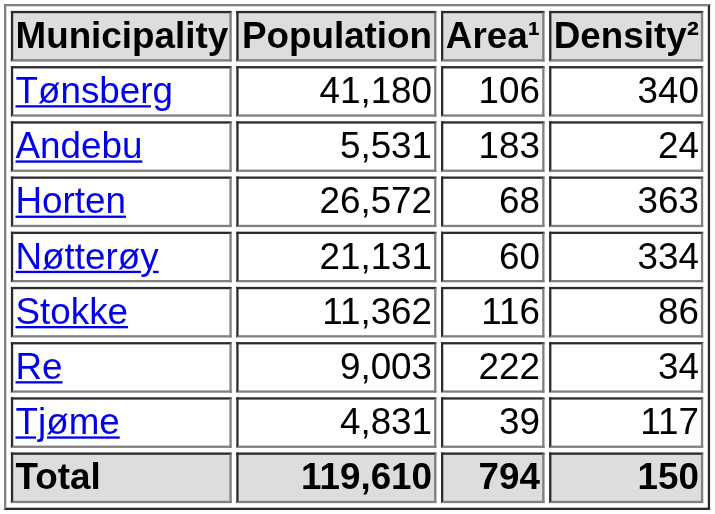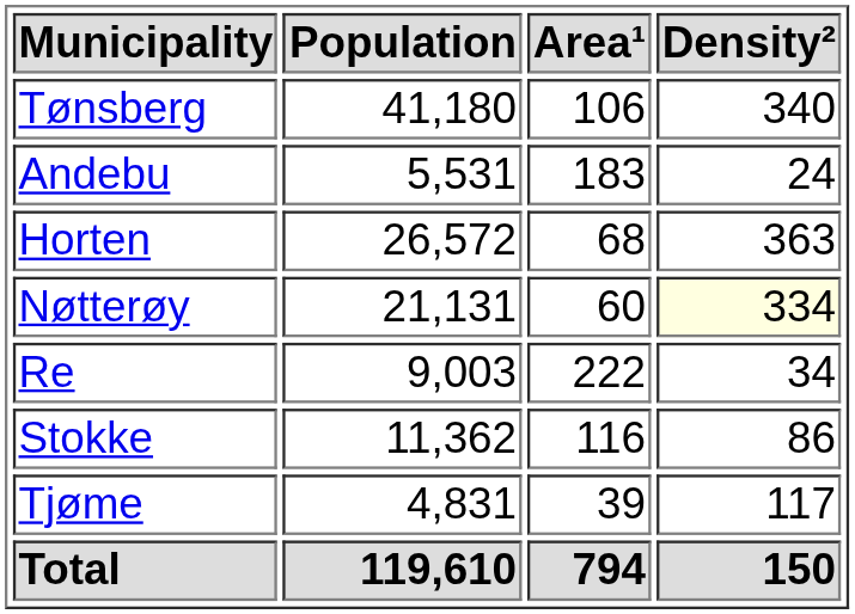Nøtterøy | Density²: no background -> lightyellow background
rows swapped: Re <-> Stokke
